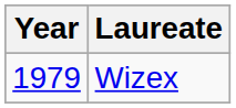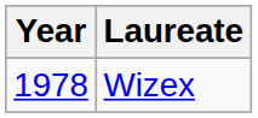Wizex | Year: 1979 -> 1978
